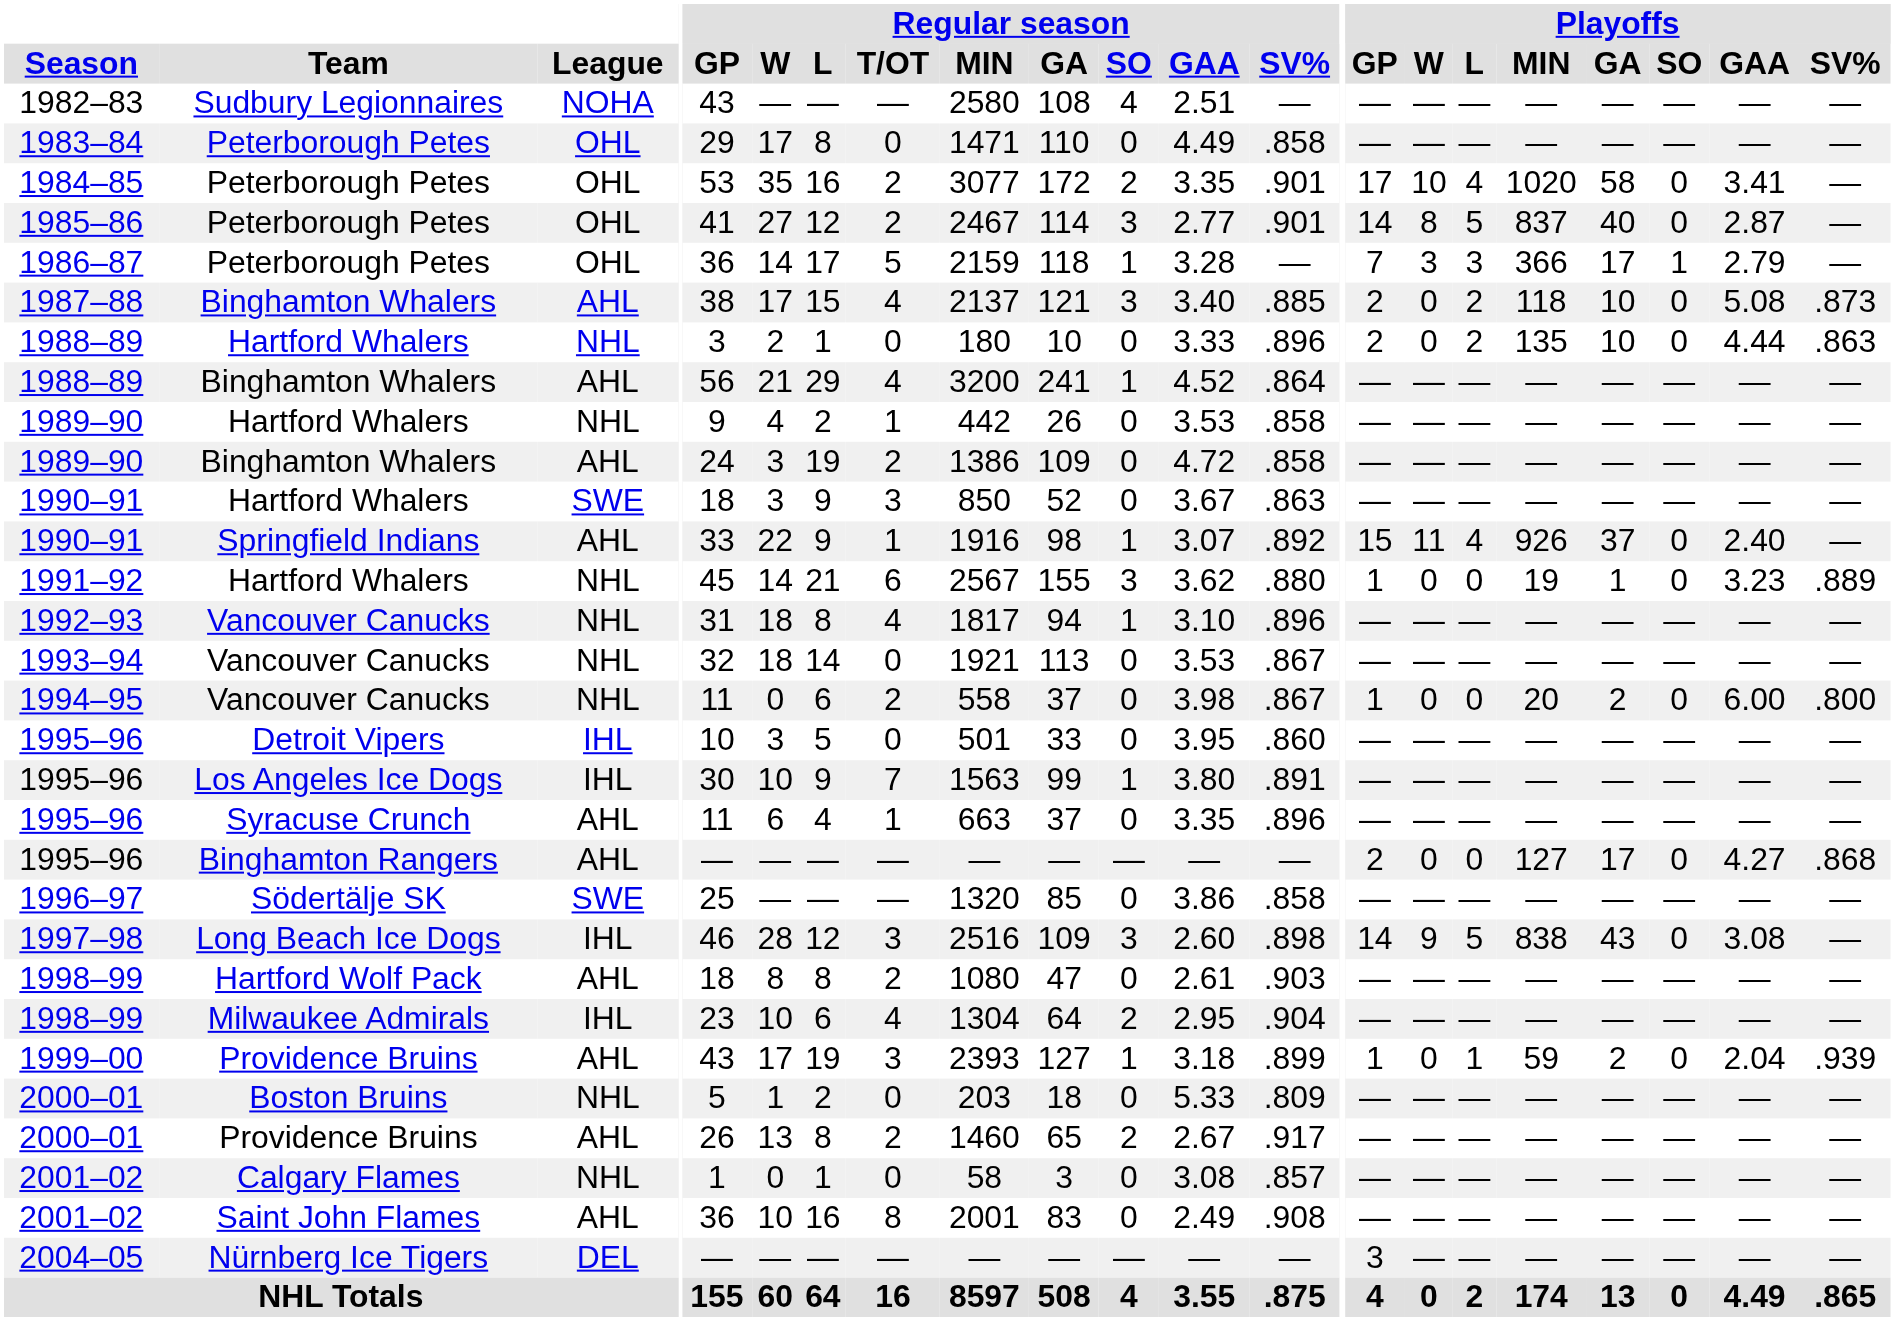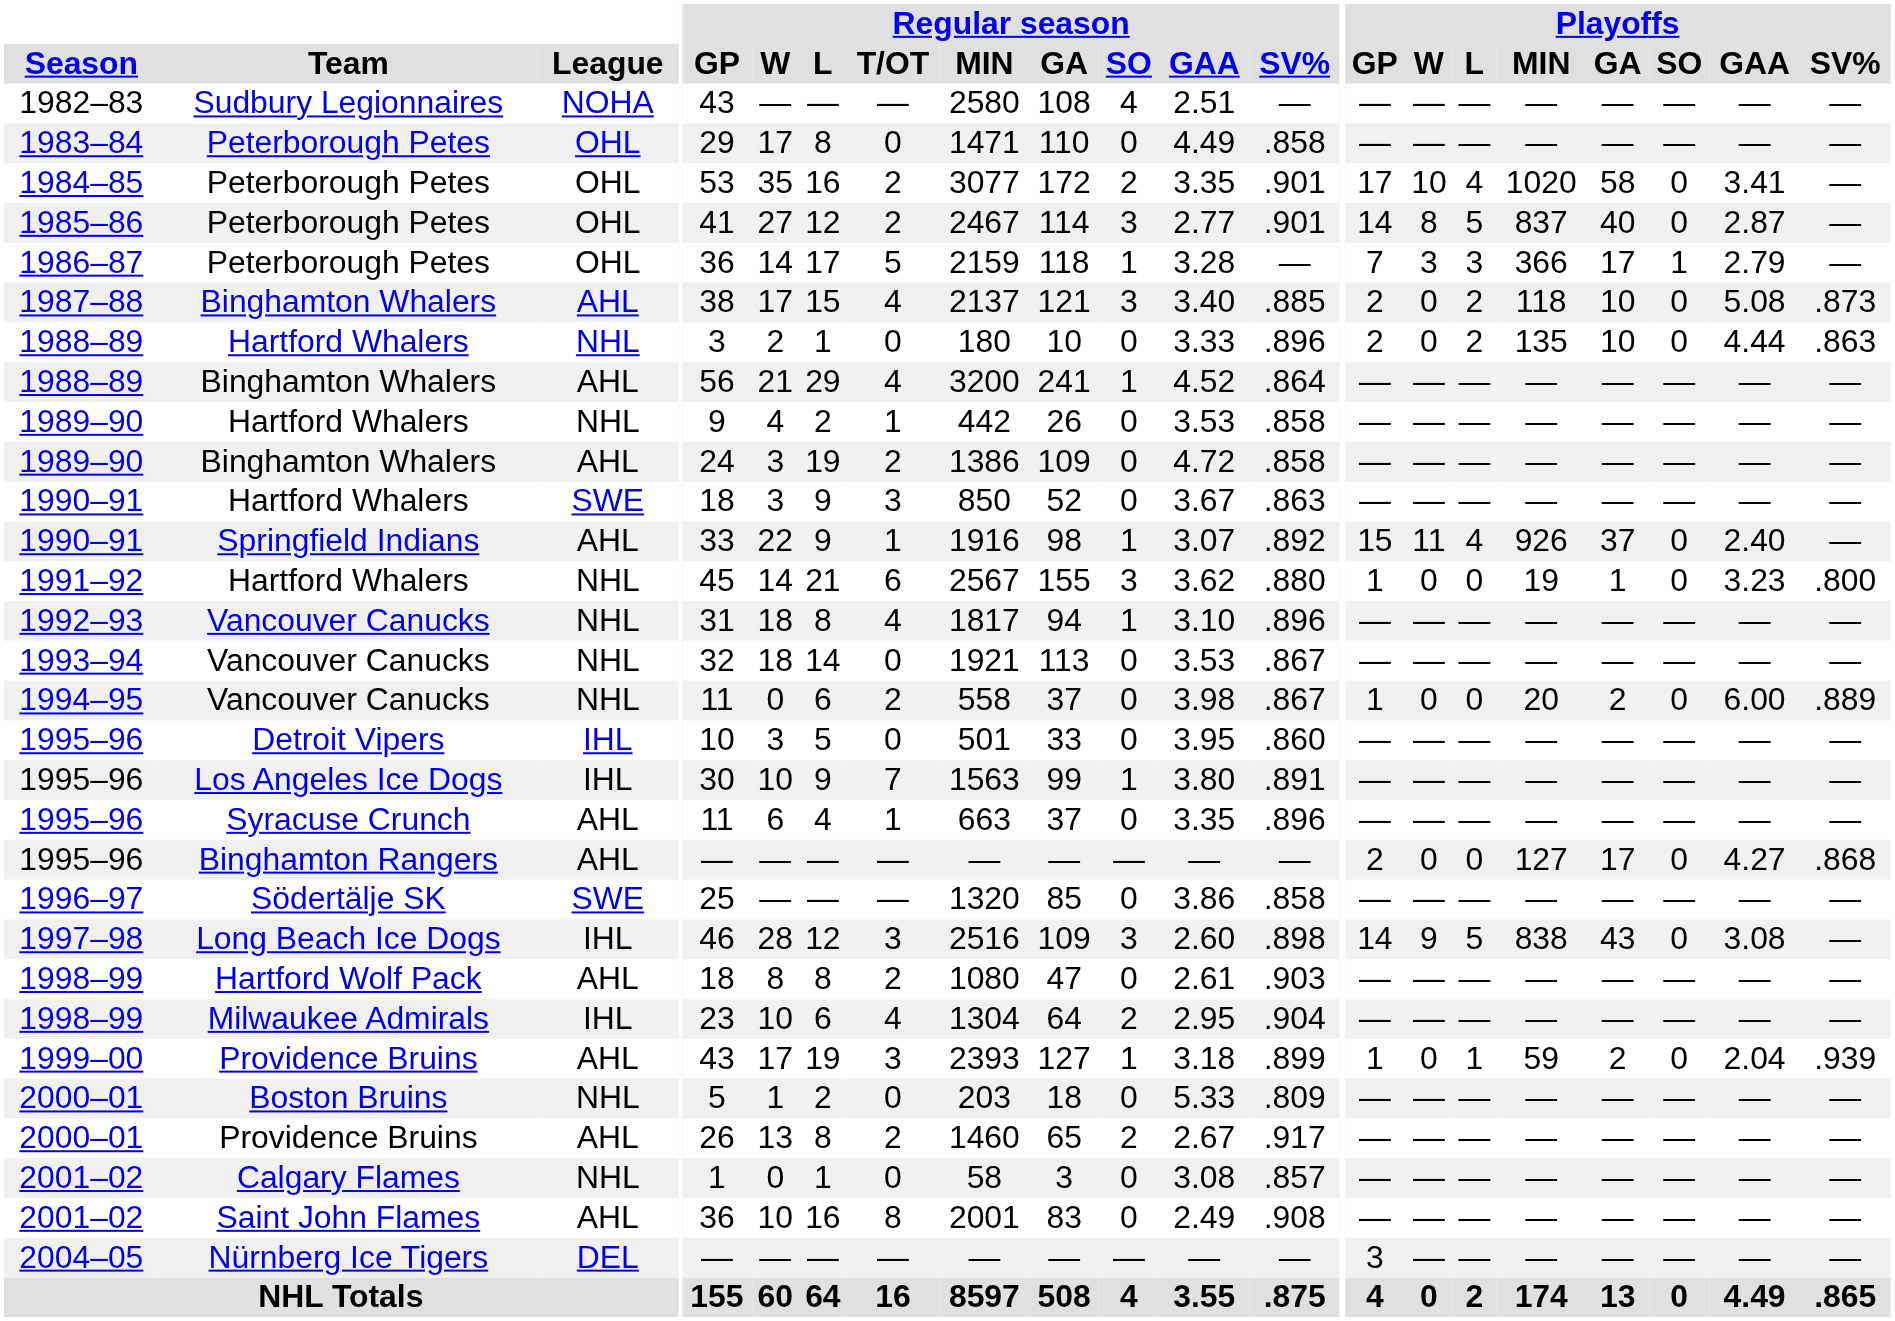1991–92 | Playoffs / SV%: .889 -> .800
1994–95 | Playoffs / SV%: .800 -> .889
